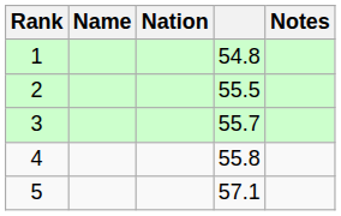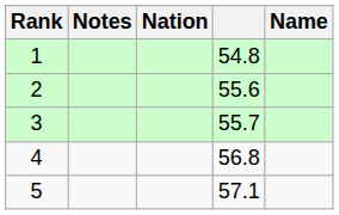columns swapped: Name <-> Notes
2 | column 4: 55.5 -> 55.6
4 | column 4: 55.8 -> 56.8
